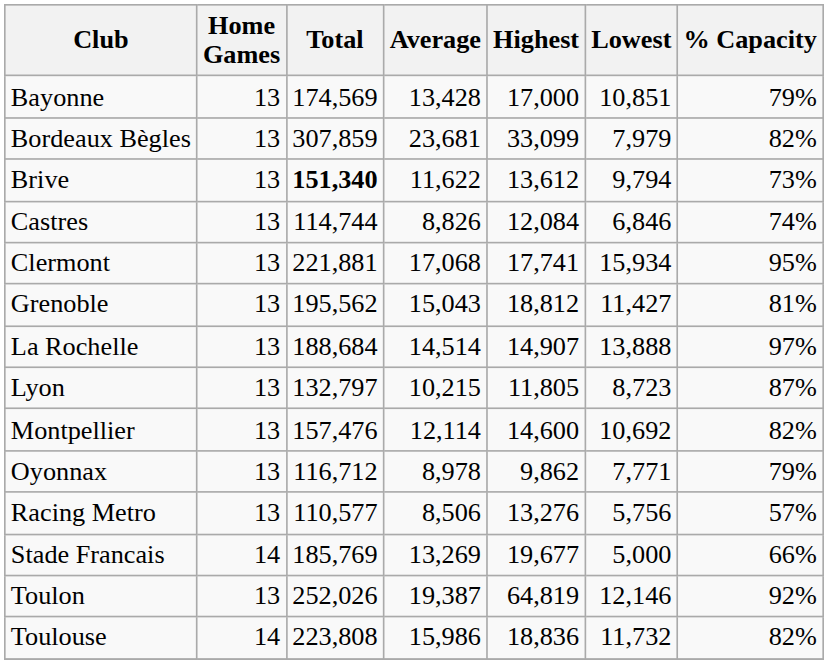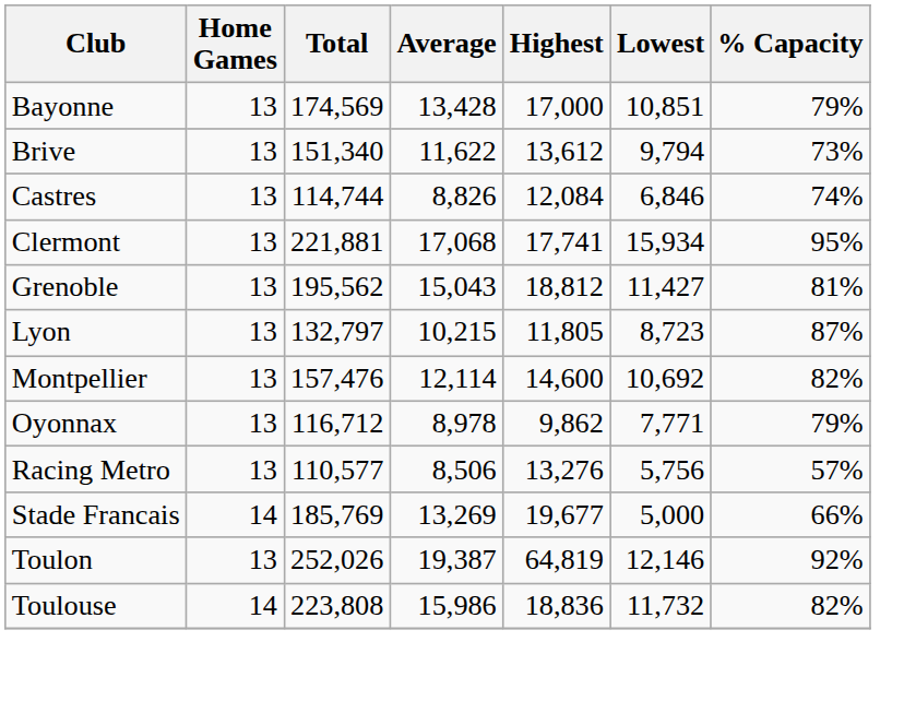- row: Bordeaux Bègles | 13 | 307,859 | 23,681 | 33,099 | 7,979 | 82%
Brive | Total: bold -> normal
- row: La Rochelle | 13 | 188,684 | 14,514 | 14,907 | 13,888 | 97%
